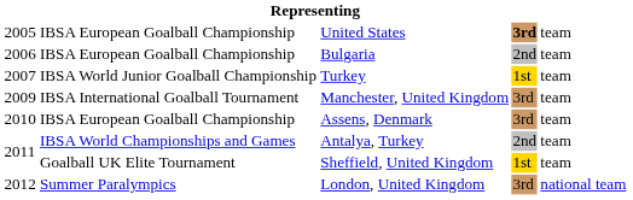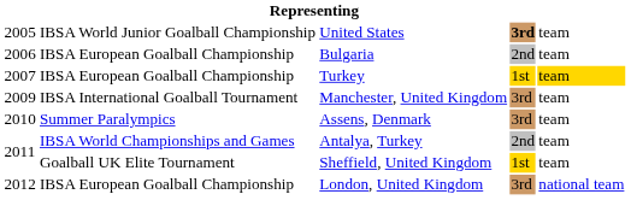United States | column 2: IBSA European Goalball Championship -> IBSA World Junior Goalball Championship
Turkey | column 2: IBSA World Junior Goalball Championship -> IBSA European Goalball Championship
Turkey | column 5: no background -> gold background
Assens, Denmark | column 2: IBSA European Goalball Championship -> Summer Paralympics
London, United Kingdom | column 2: Summer Paralympics -> IBSA European Goalball Championship
